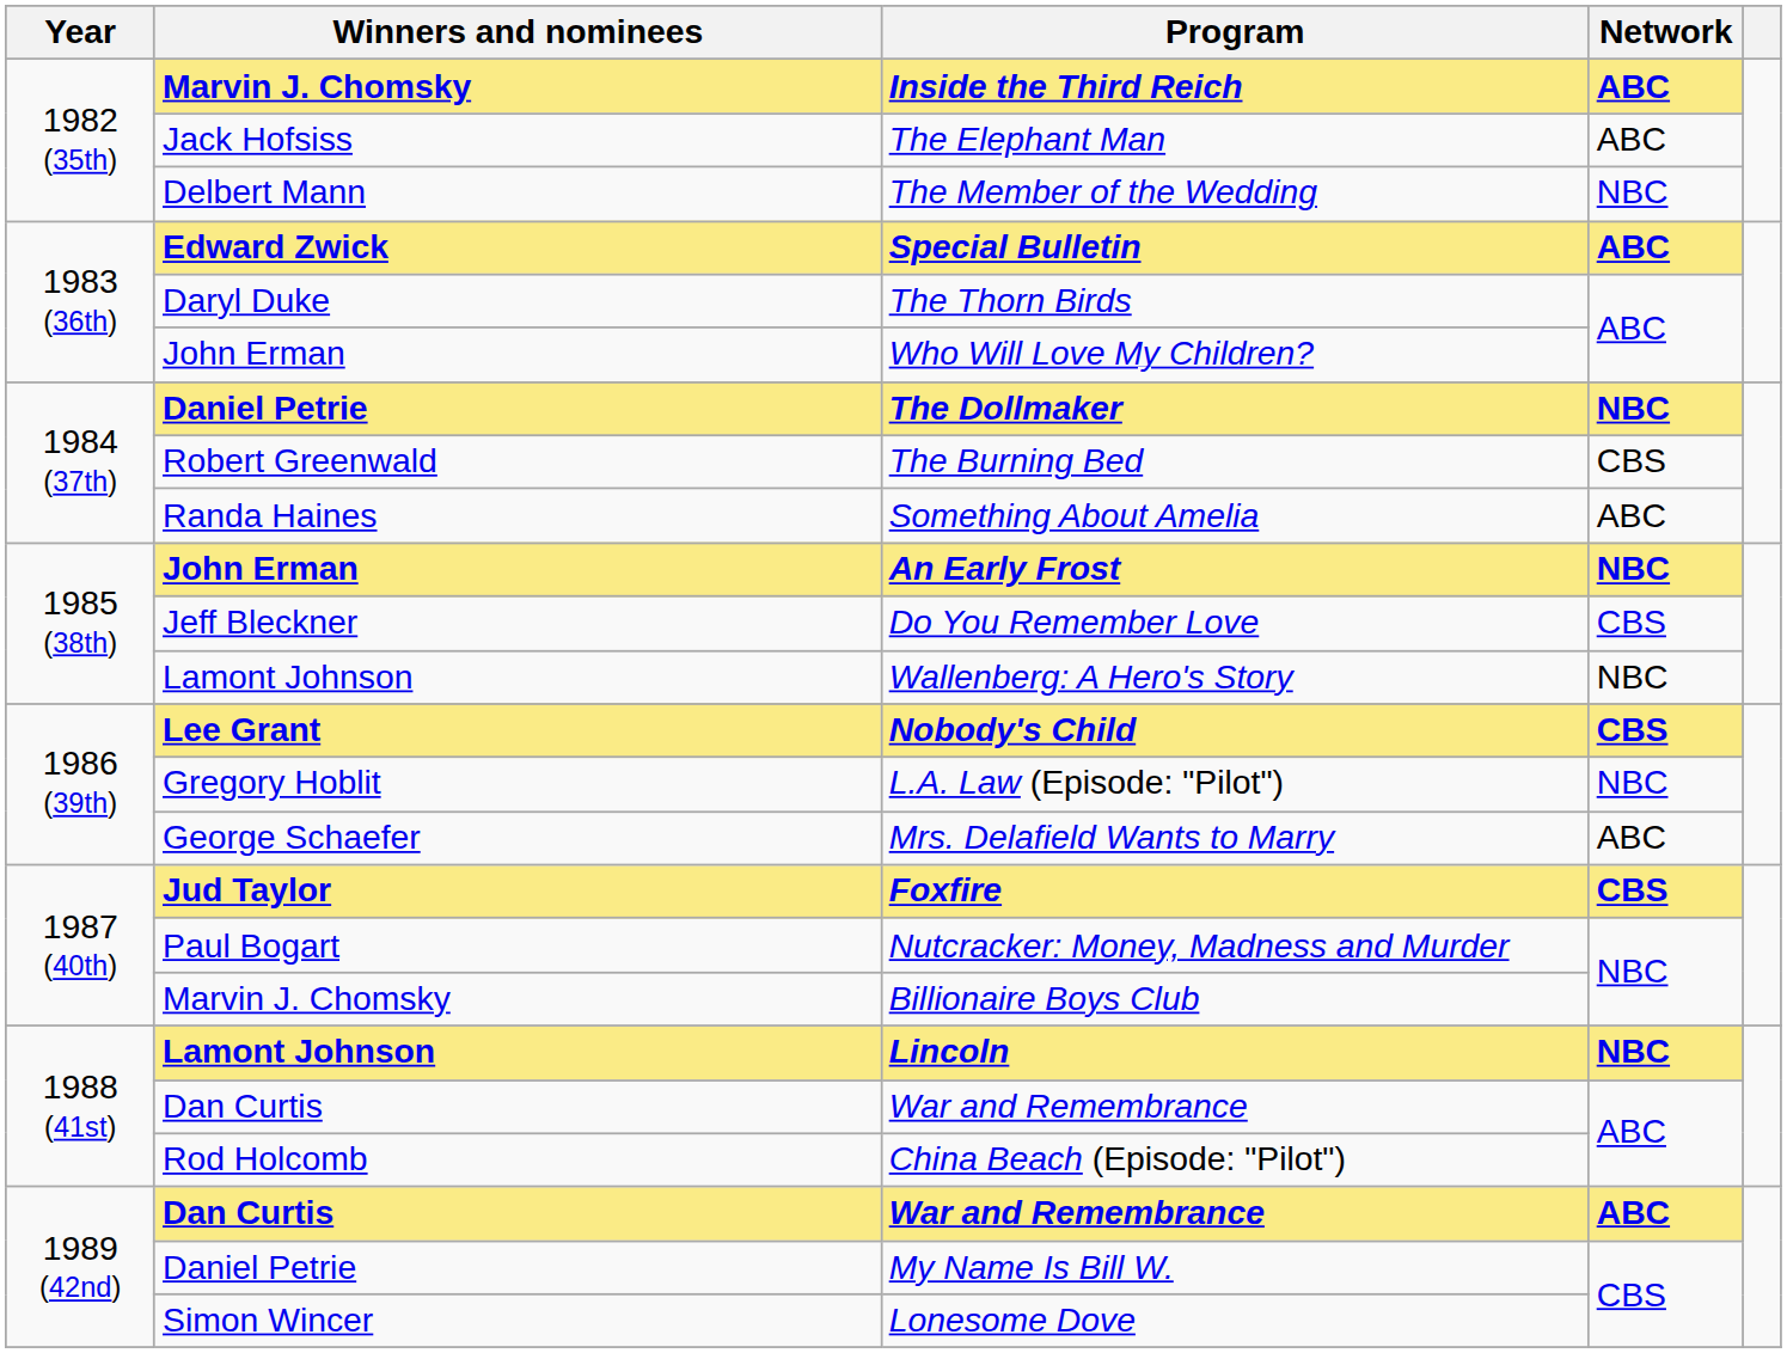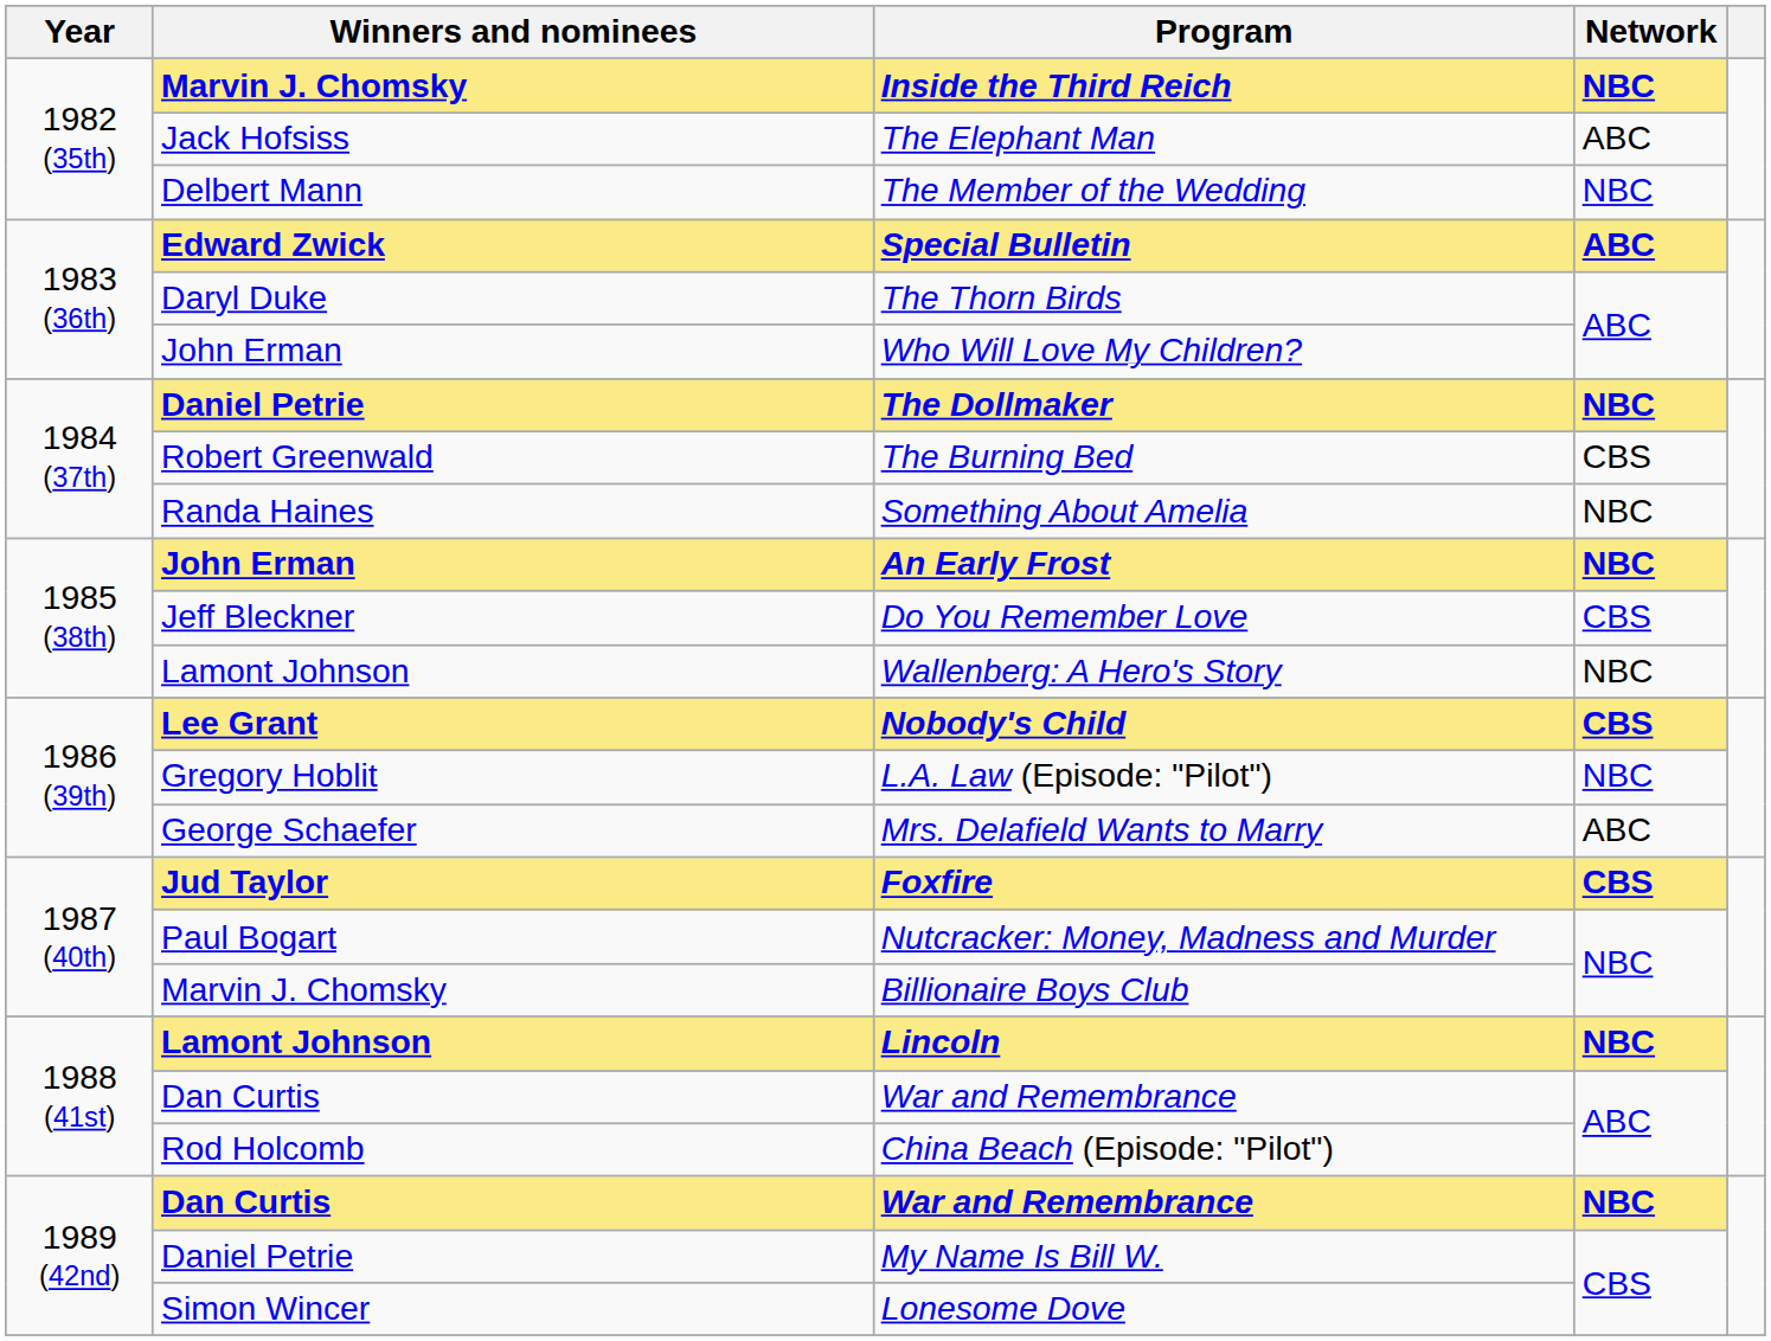Inside the Third Reich | Network: ABC -> NBC
Something About Amelia | Network: ABC -> NBC
1989 (42nd) / War and Remembrance | Network: ABC -> NBC
